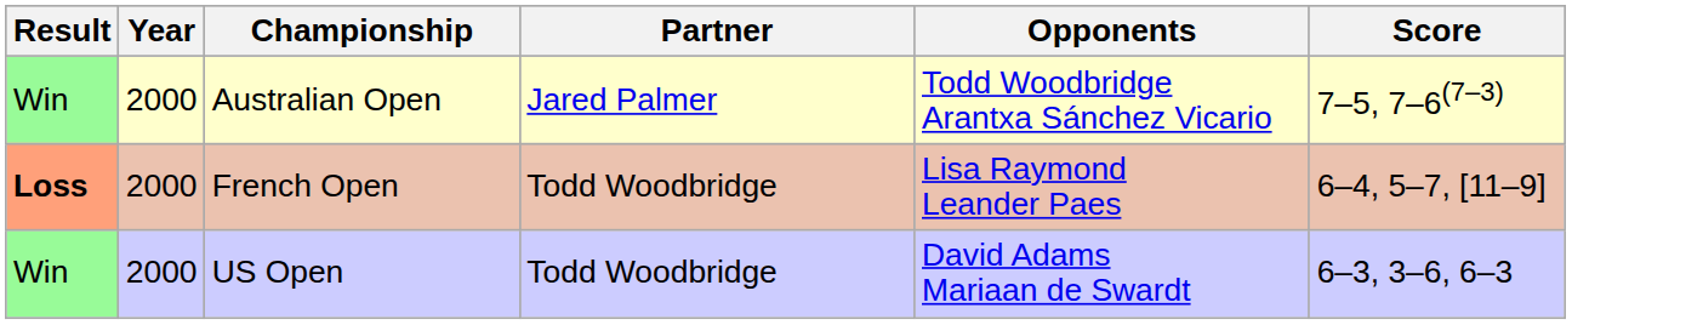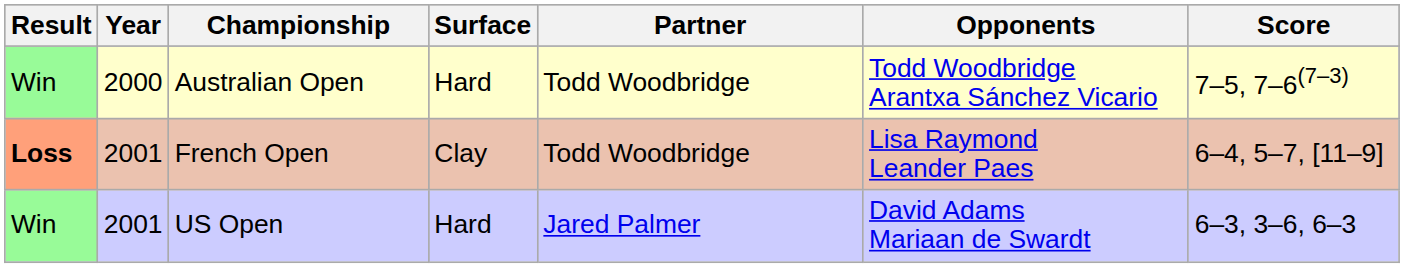+ column: Surface | Hard | Clay | Hard
Australian Open | Partner: Jared Palmer -> Todd Woodbridge
French Open | Year: 2000 -> 2001
US Open | Year: 2000 -> 2001
US Open | Partner: Todd Woodbridge -> Jared Palmer
